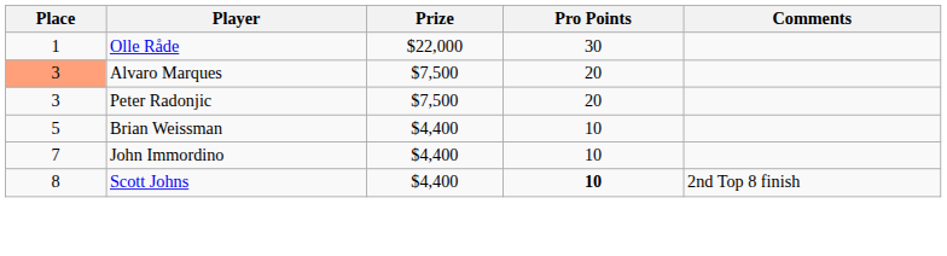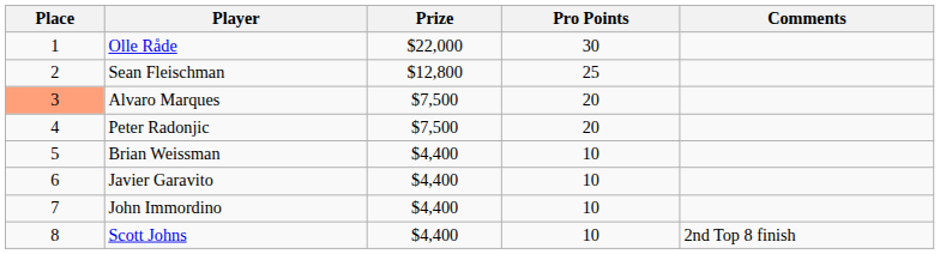+ row: 2 | Sean Fleischman | $12,800 | 25
Peter Radonjic | Place: 3 -> 4
+ row: 6 | Javier Garavito | $4,400 | 10
Scott Johns | Pro Points: bold -> normal
